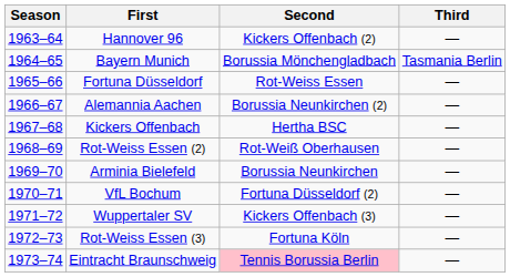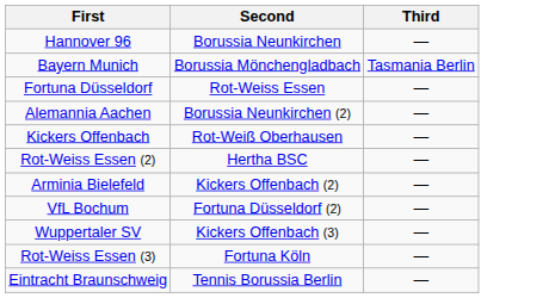- column: Season | 1963–64 | 1964–65 | 1965–66 | 1966–67 | 1967–68 | 1968–69 | 1969–70 | 1970–71 | 1971–72 | 1972–73 | 1973–74
Hannover 96 | Second: Kickers Offenbach (2) -> Borussia Neunkirchen
Kickers Offenbach | Second: Hertha BSC -> Rot-Weiß Oberhausen
Rot-Weiss Essen (2) | Second: Rot-Weiß Oberhausen -> Hertha BSC
Arminia Bielefeld | Second: Borussia Neunkirchen -> Kickers Offenbach (2)
Eintracht Braunschweig | Second: pink background -> no background
